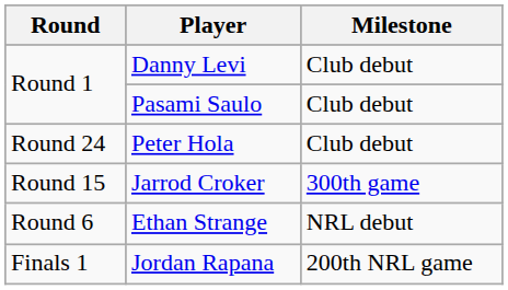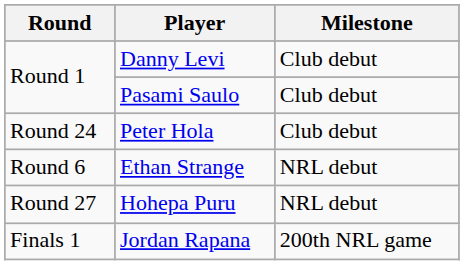- row: Round 15 | Jarrod Croker | 300th game
+ row: Round 27 | Hohepa Puru | NRL debut
